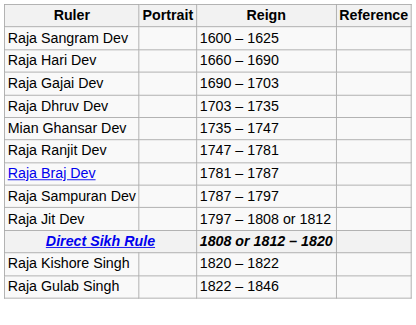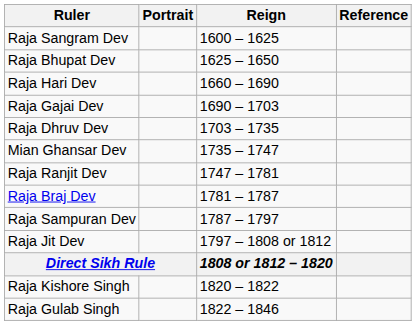+ row: Raja Bhupat Dev | 1625 – 1650
